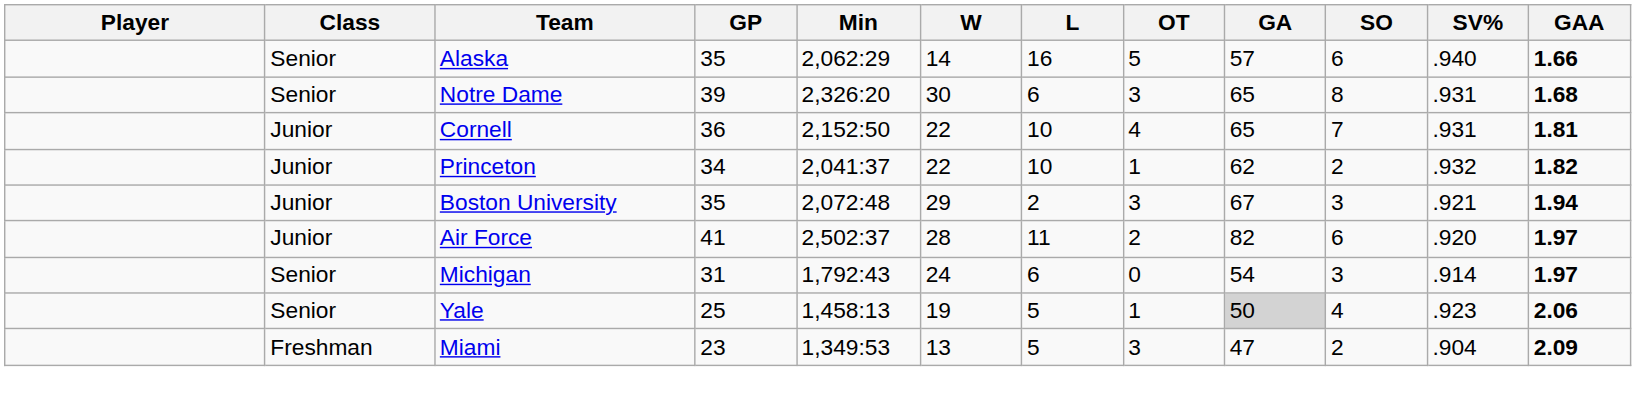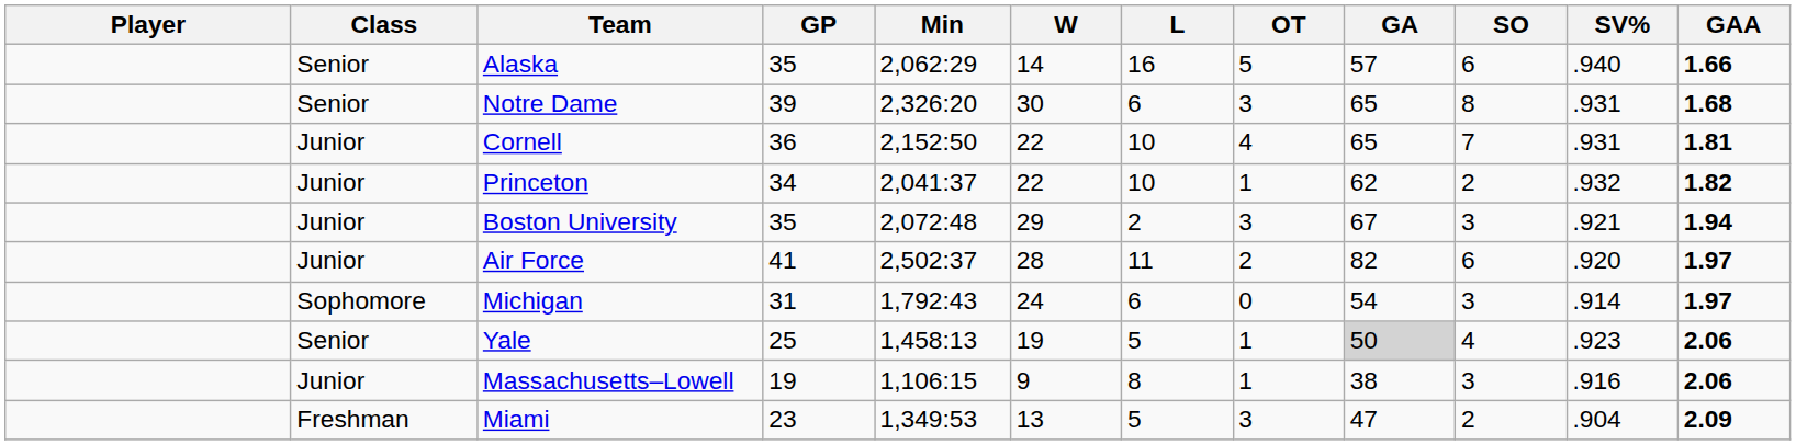Michigan | Class: Senior -> Sophomore
+ row: Junior | Massachusetts–Lowell | 19 | 1,106:15 | 9 | 8 | 1 | 38 | 3 | .916 | 2.06
